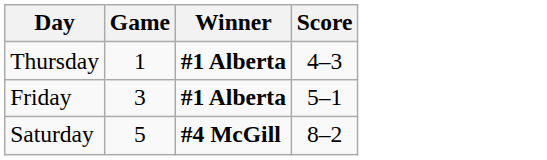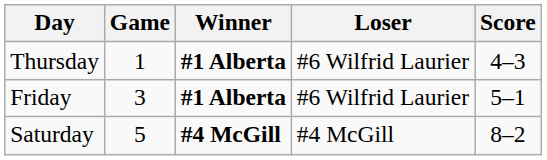+ column: Loser | #6 Wilfrid Laurier | #6 Wilfrid Laurier | #4 McGill
